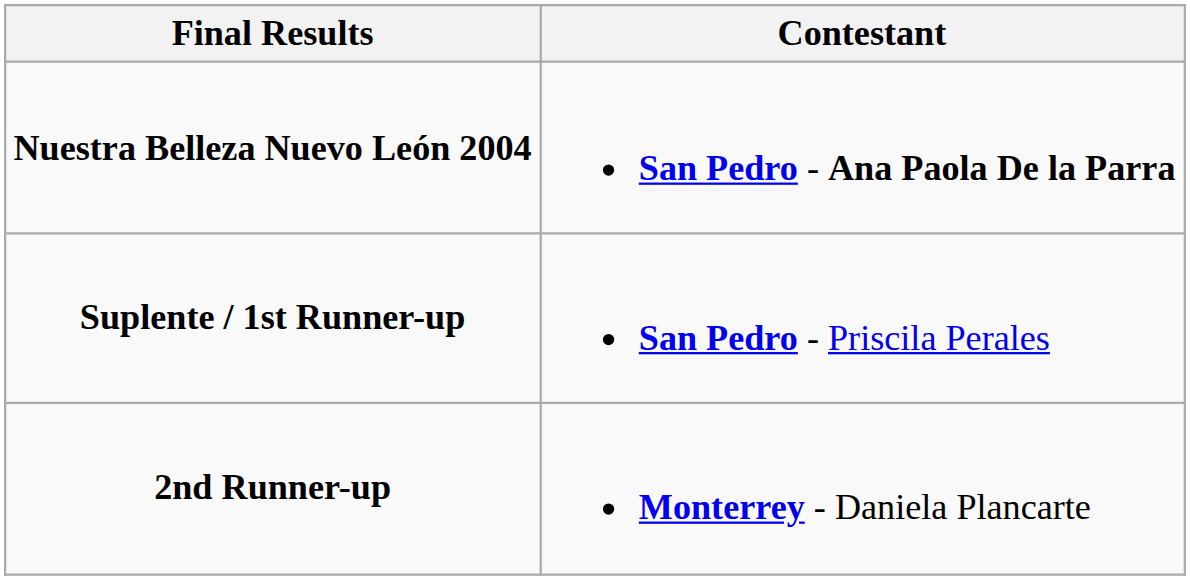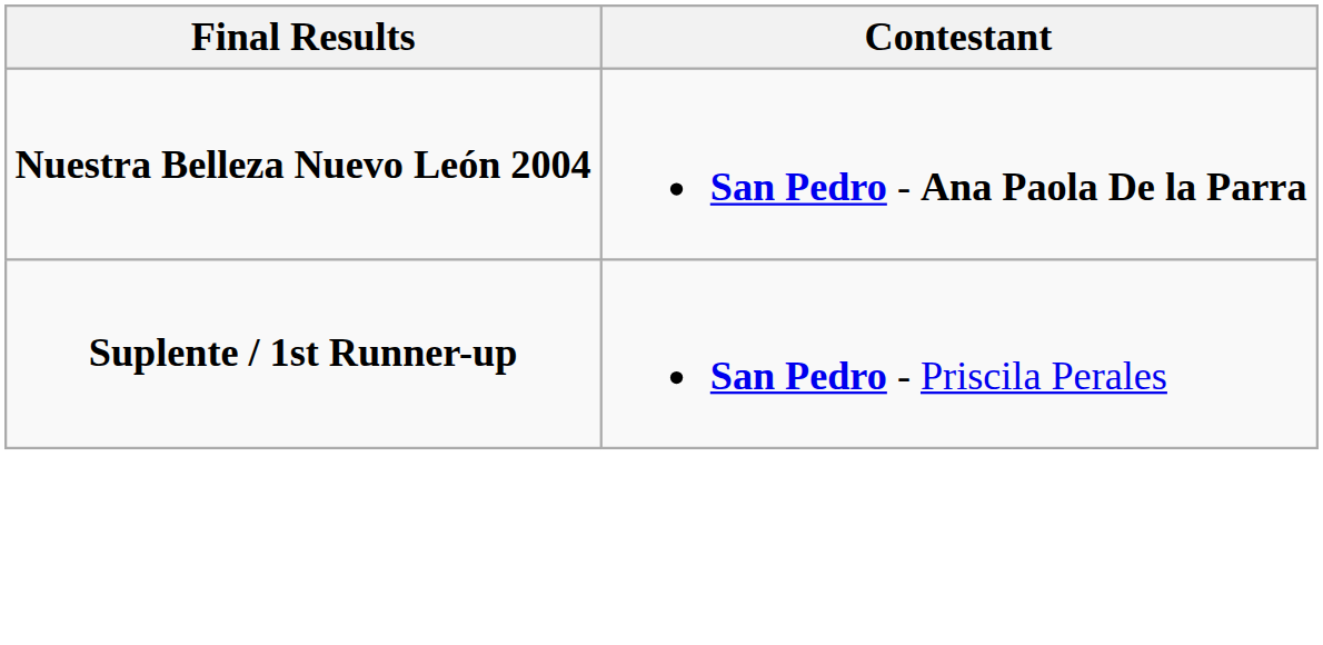- row: 2nd Runner-up | Monterrey - Daniela Plancarte
